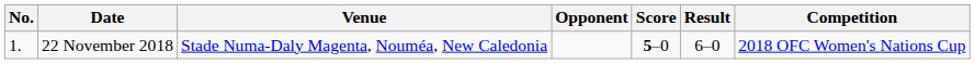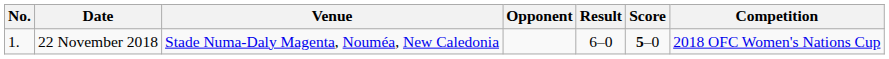columns swapped: Score <-> Result
